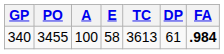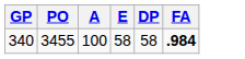- column: TC | 3613
340 | DP: 61 -> 58
